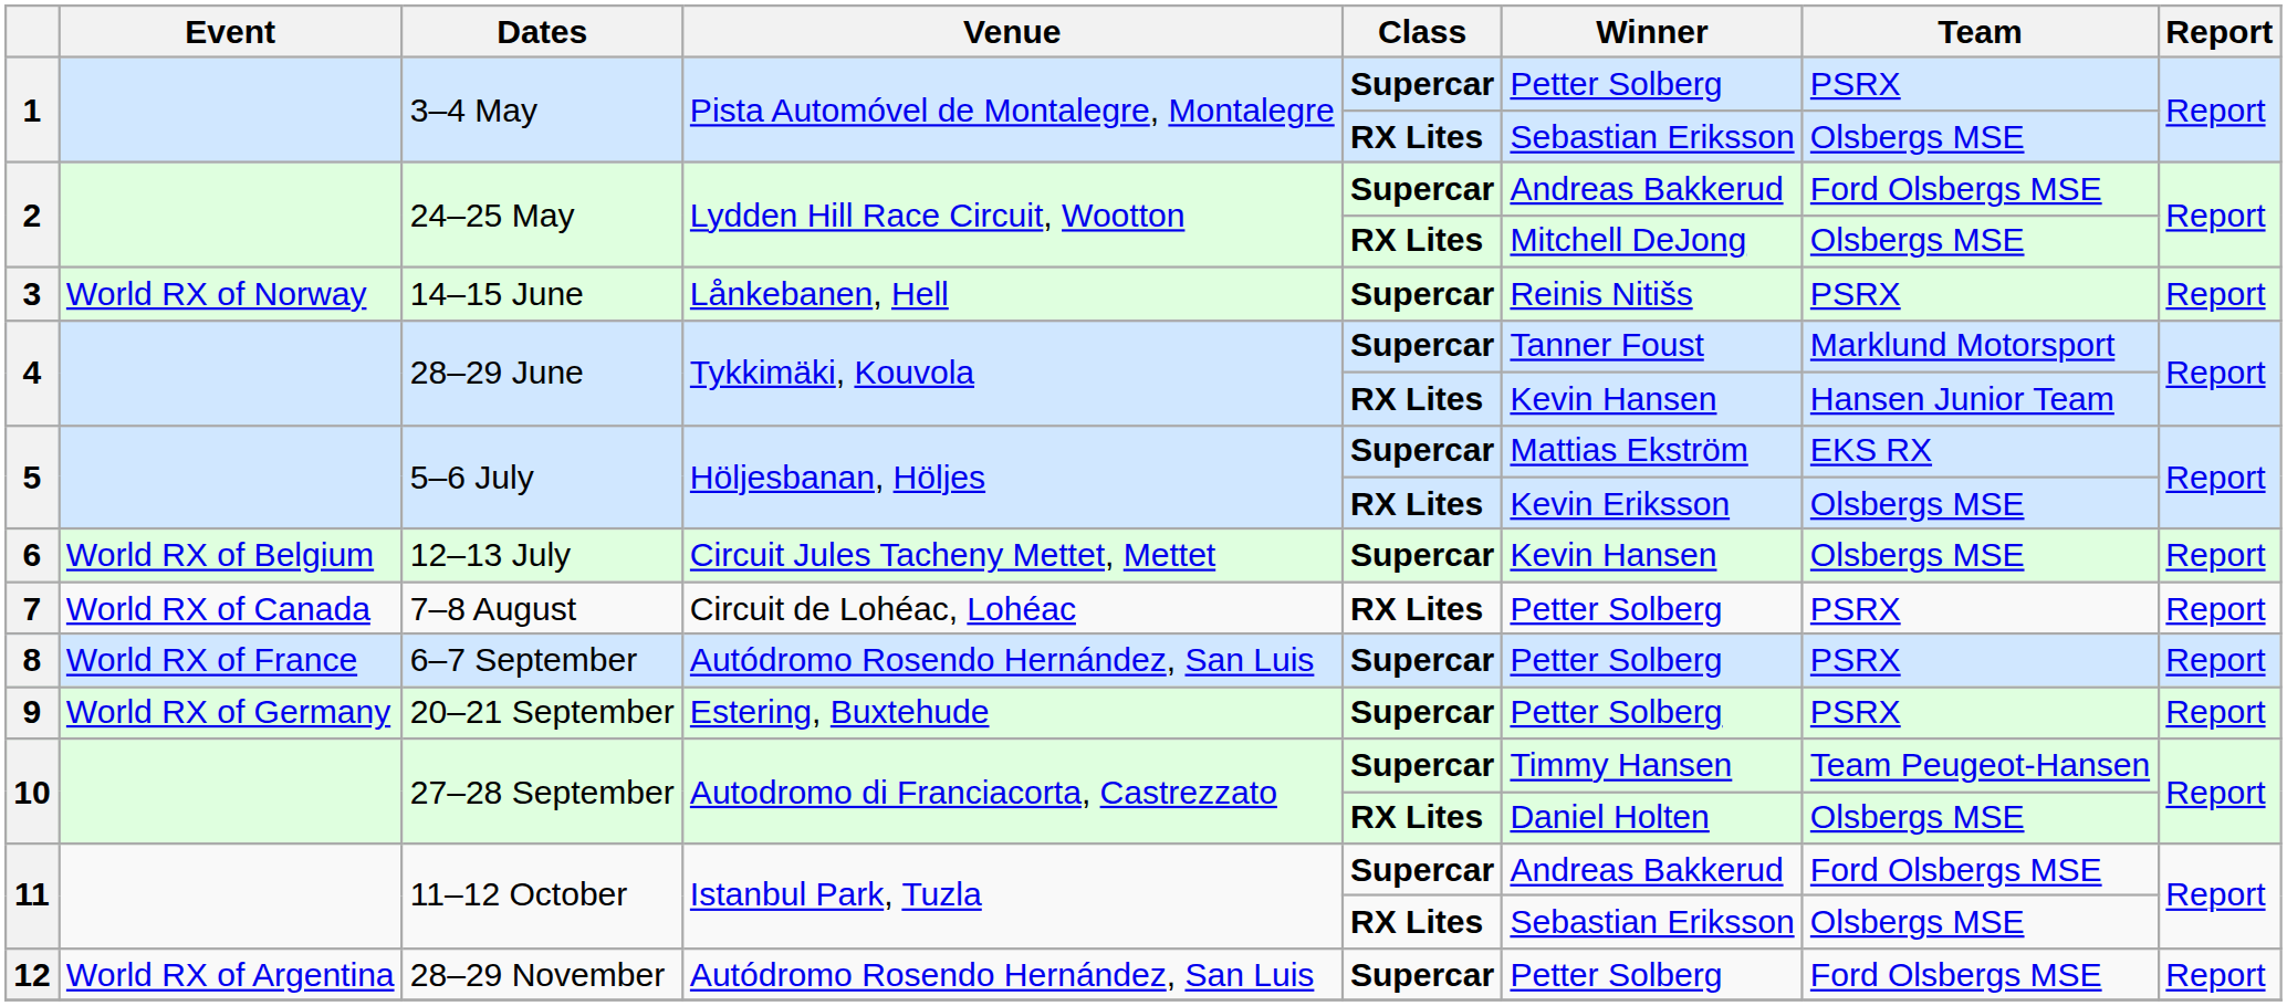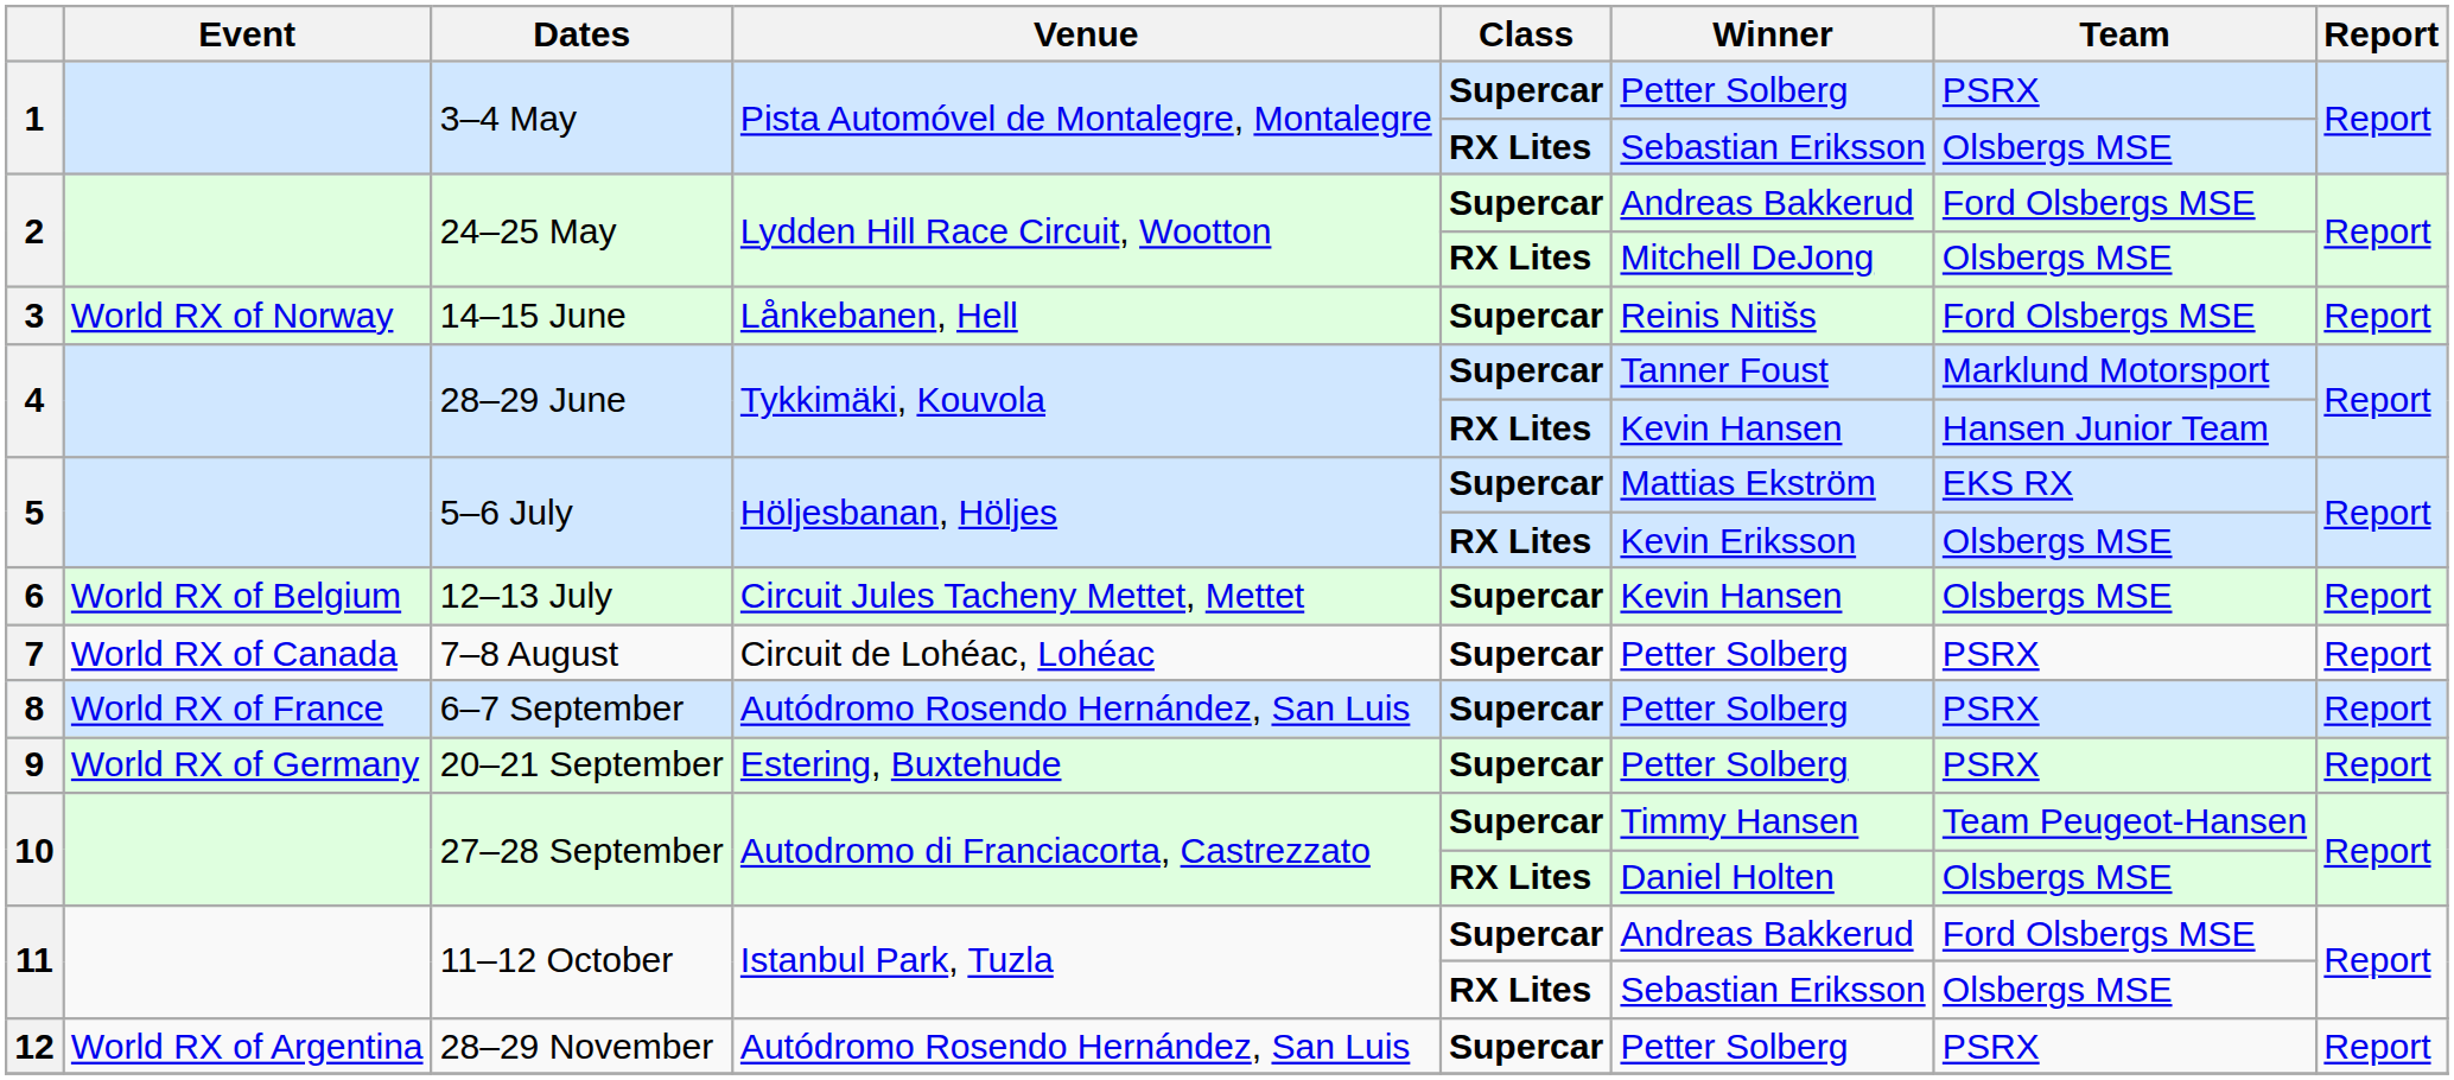3 | Team: PSRX -> Ford Olsbergs MSE
7 | Class: RX Lites -> Supercar
12 | Team: Ford Olsbergs MSE -> PSRX
